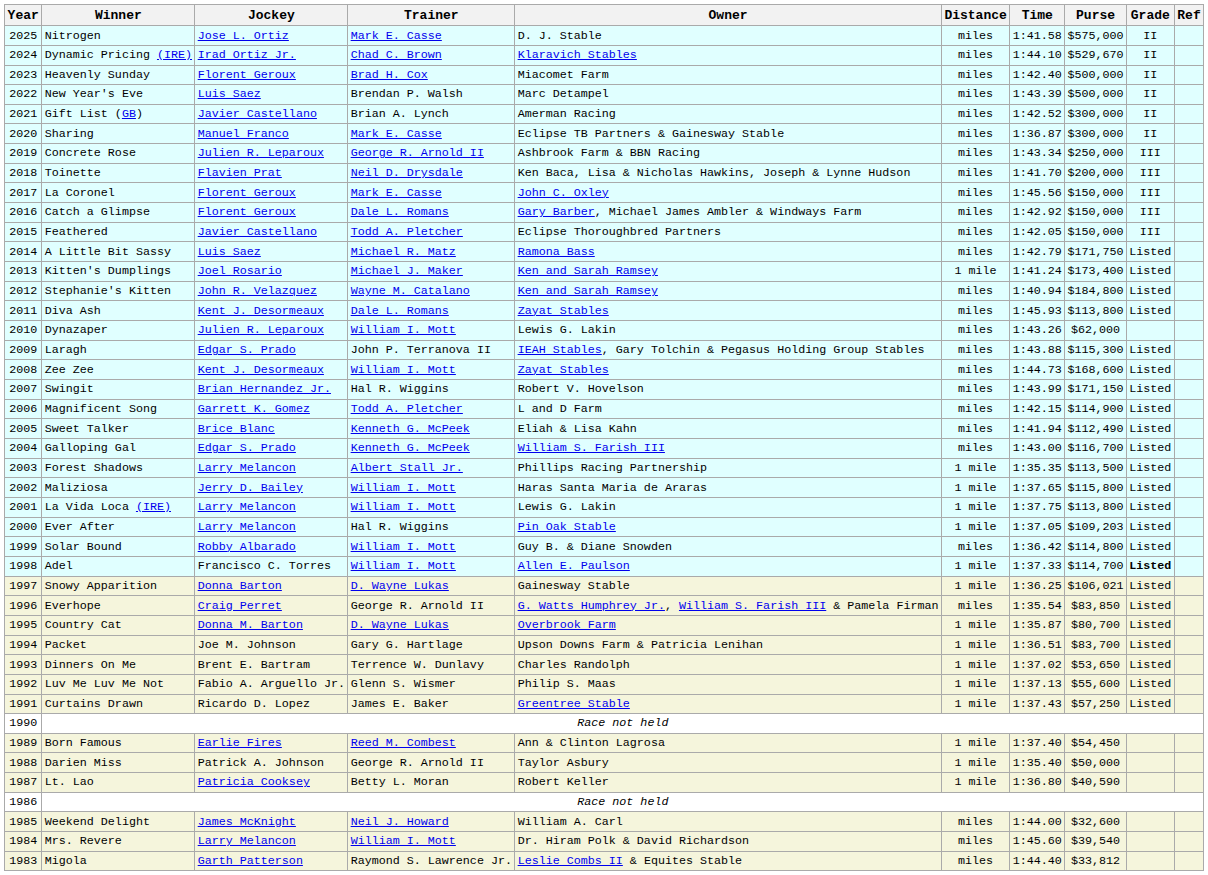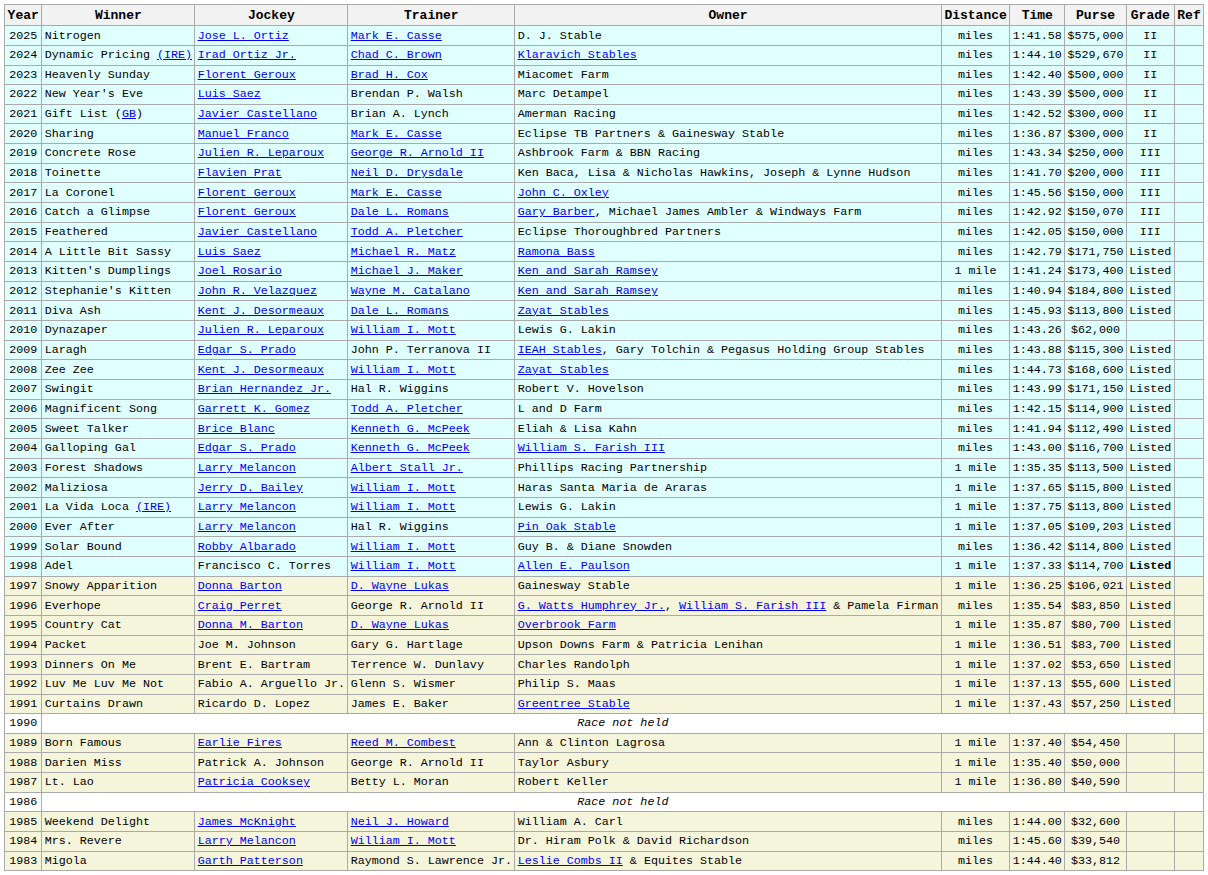Catch a Glimpse | Purse: $150,000 -> $150,070
